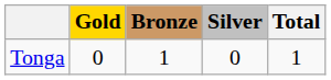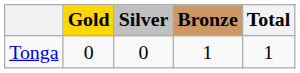columns swapped: Silver <-> Bronze
